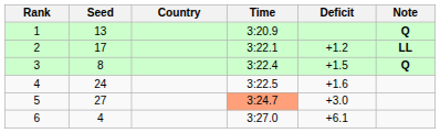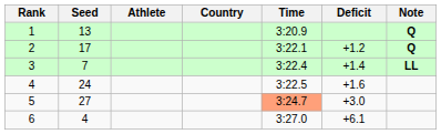+ column: Athlete
2 | Note: LL -> Q
3 | Seed: 8 -> 7
3 | Deficit: +1.5 -> +1.4
3 | Note: Q -> LL
